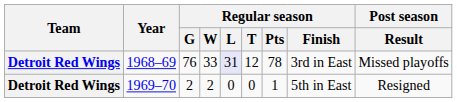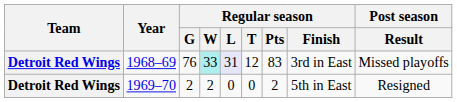1968–69 | Regular season / W: no background -> paleturquoise background
1968–69 | Regular season / Pts: 78 -> 83
1969–70 | Regular season / Pts: 1 -> 2
